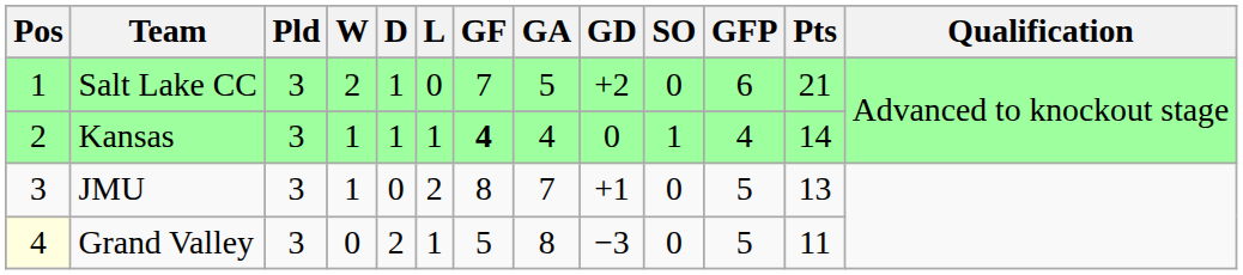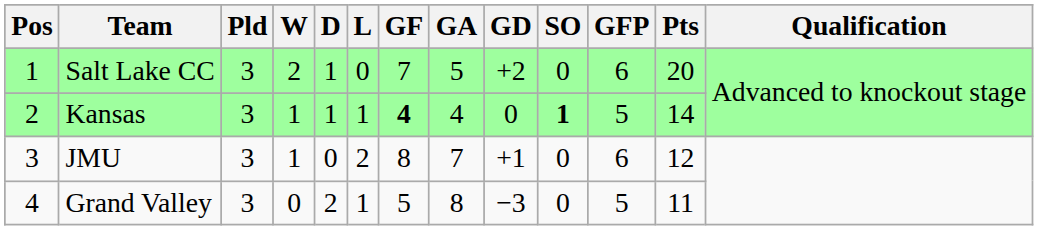Salt Lake CC | Pts: 21 -> 20
Kansas | SO: normal -> bold
Kansas | GFP: 4 -> 5
JMU | GFP: 5 -> 6
JMU | Pts: 13 -> 12
Grand Valley | Pos: lightyellow background -> no background
